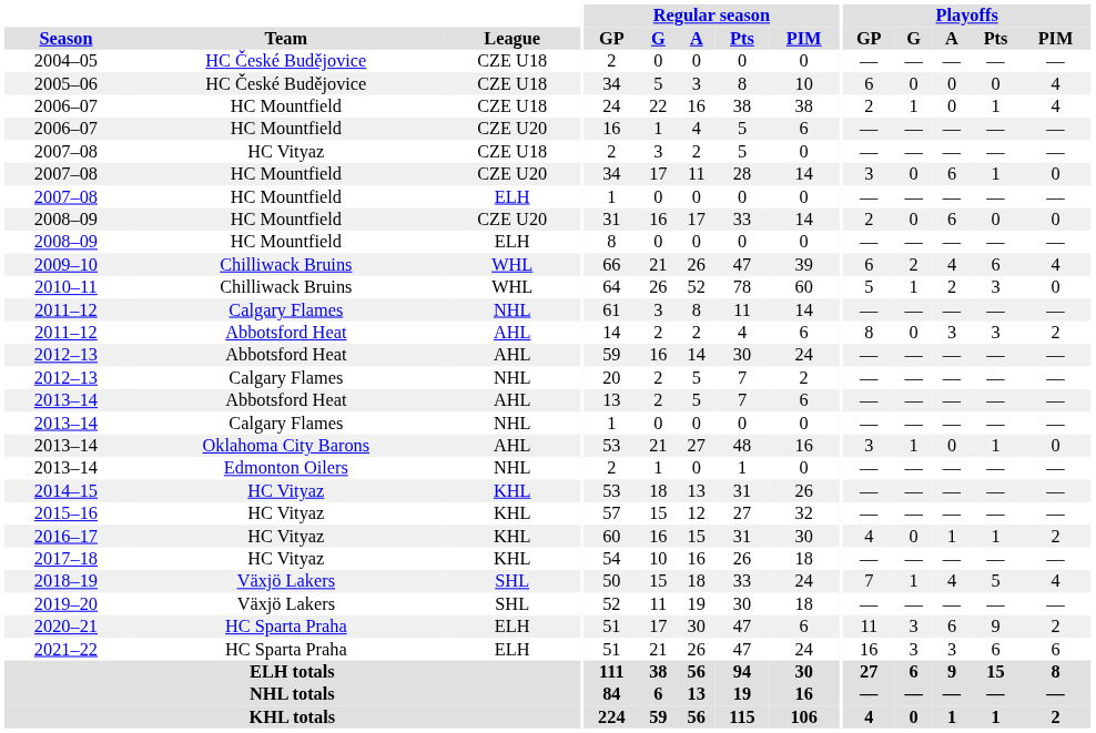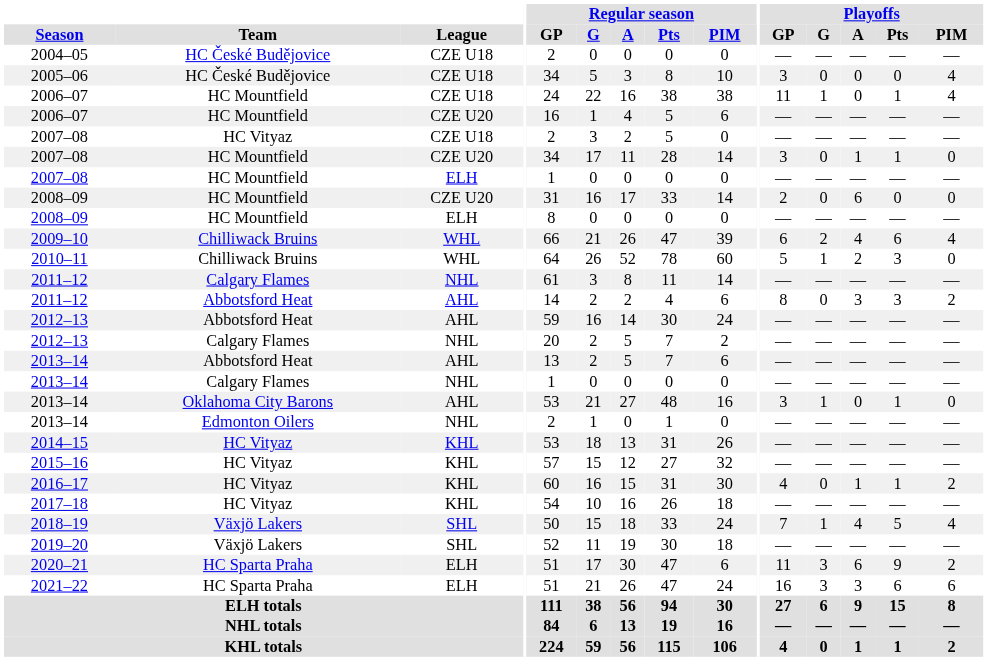2005–06 | Playoffs / GP: 6 -> 3
2006–07 / CZE U18 | Playoffs / GP: 2 -> 11
2007–08 / CZE U20 | Playoffs / A: 6 -> 1
